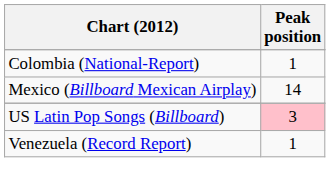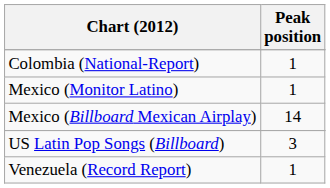+ row: Mexico (Monitor Latino) | 1
US Latin Pop Songs (Billboard) | Peak position: pink background -> no background
